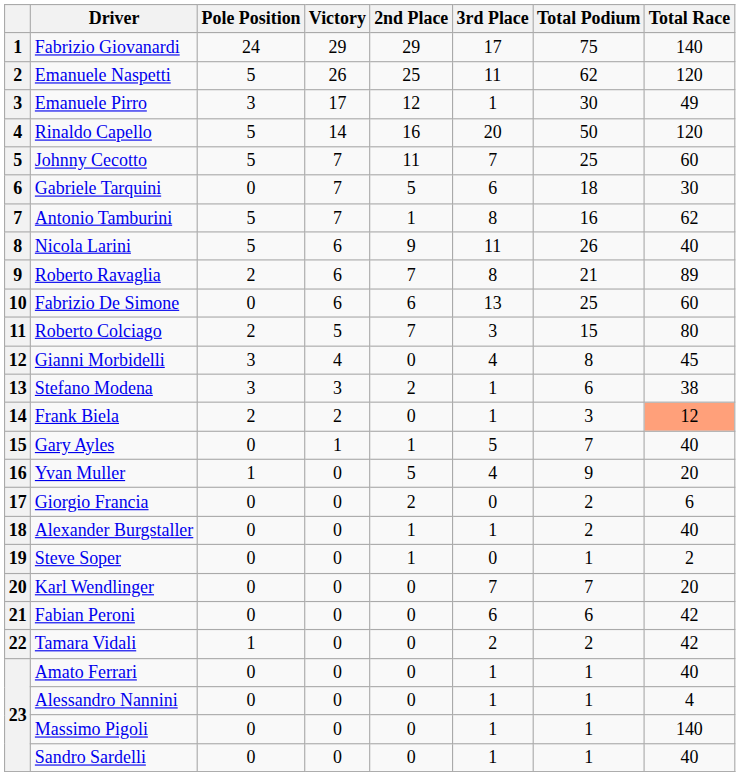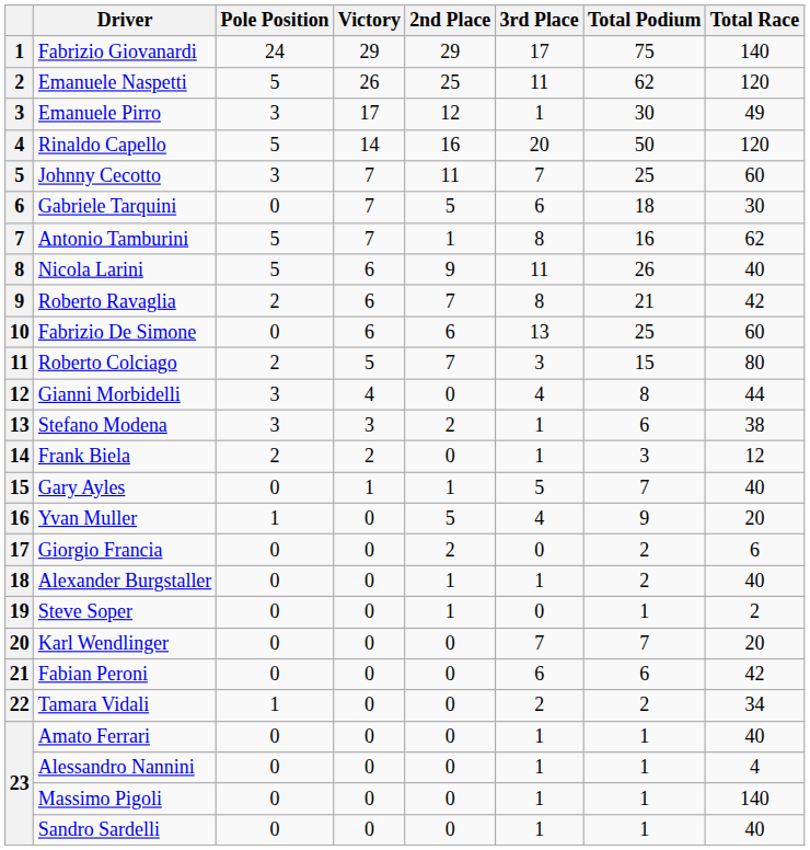Johnny Cecotto | Pole Position: 5 -> 3
Roberto Ravaglia | Total Race: 89 -> 42
Gianni Morbidelli | Total Race: 45 -> 44
Frank Biela | Total Race: lightsalmon background -> no background
Tamara Vidali | Total Race: 42 -> 34
